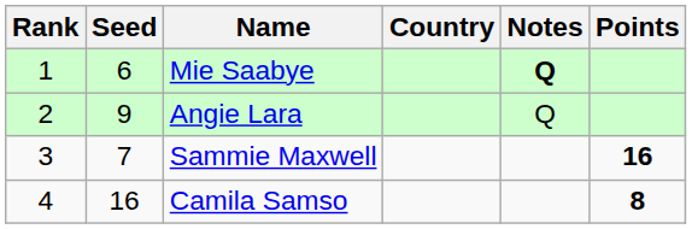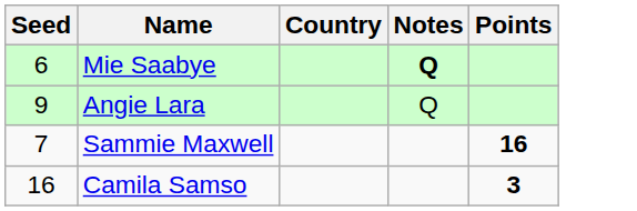- column: Rank | 1 | 2 | 3 | 4
Camila Samso | Points: 8 -> 3
